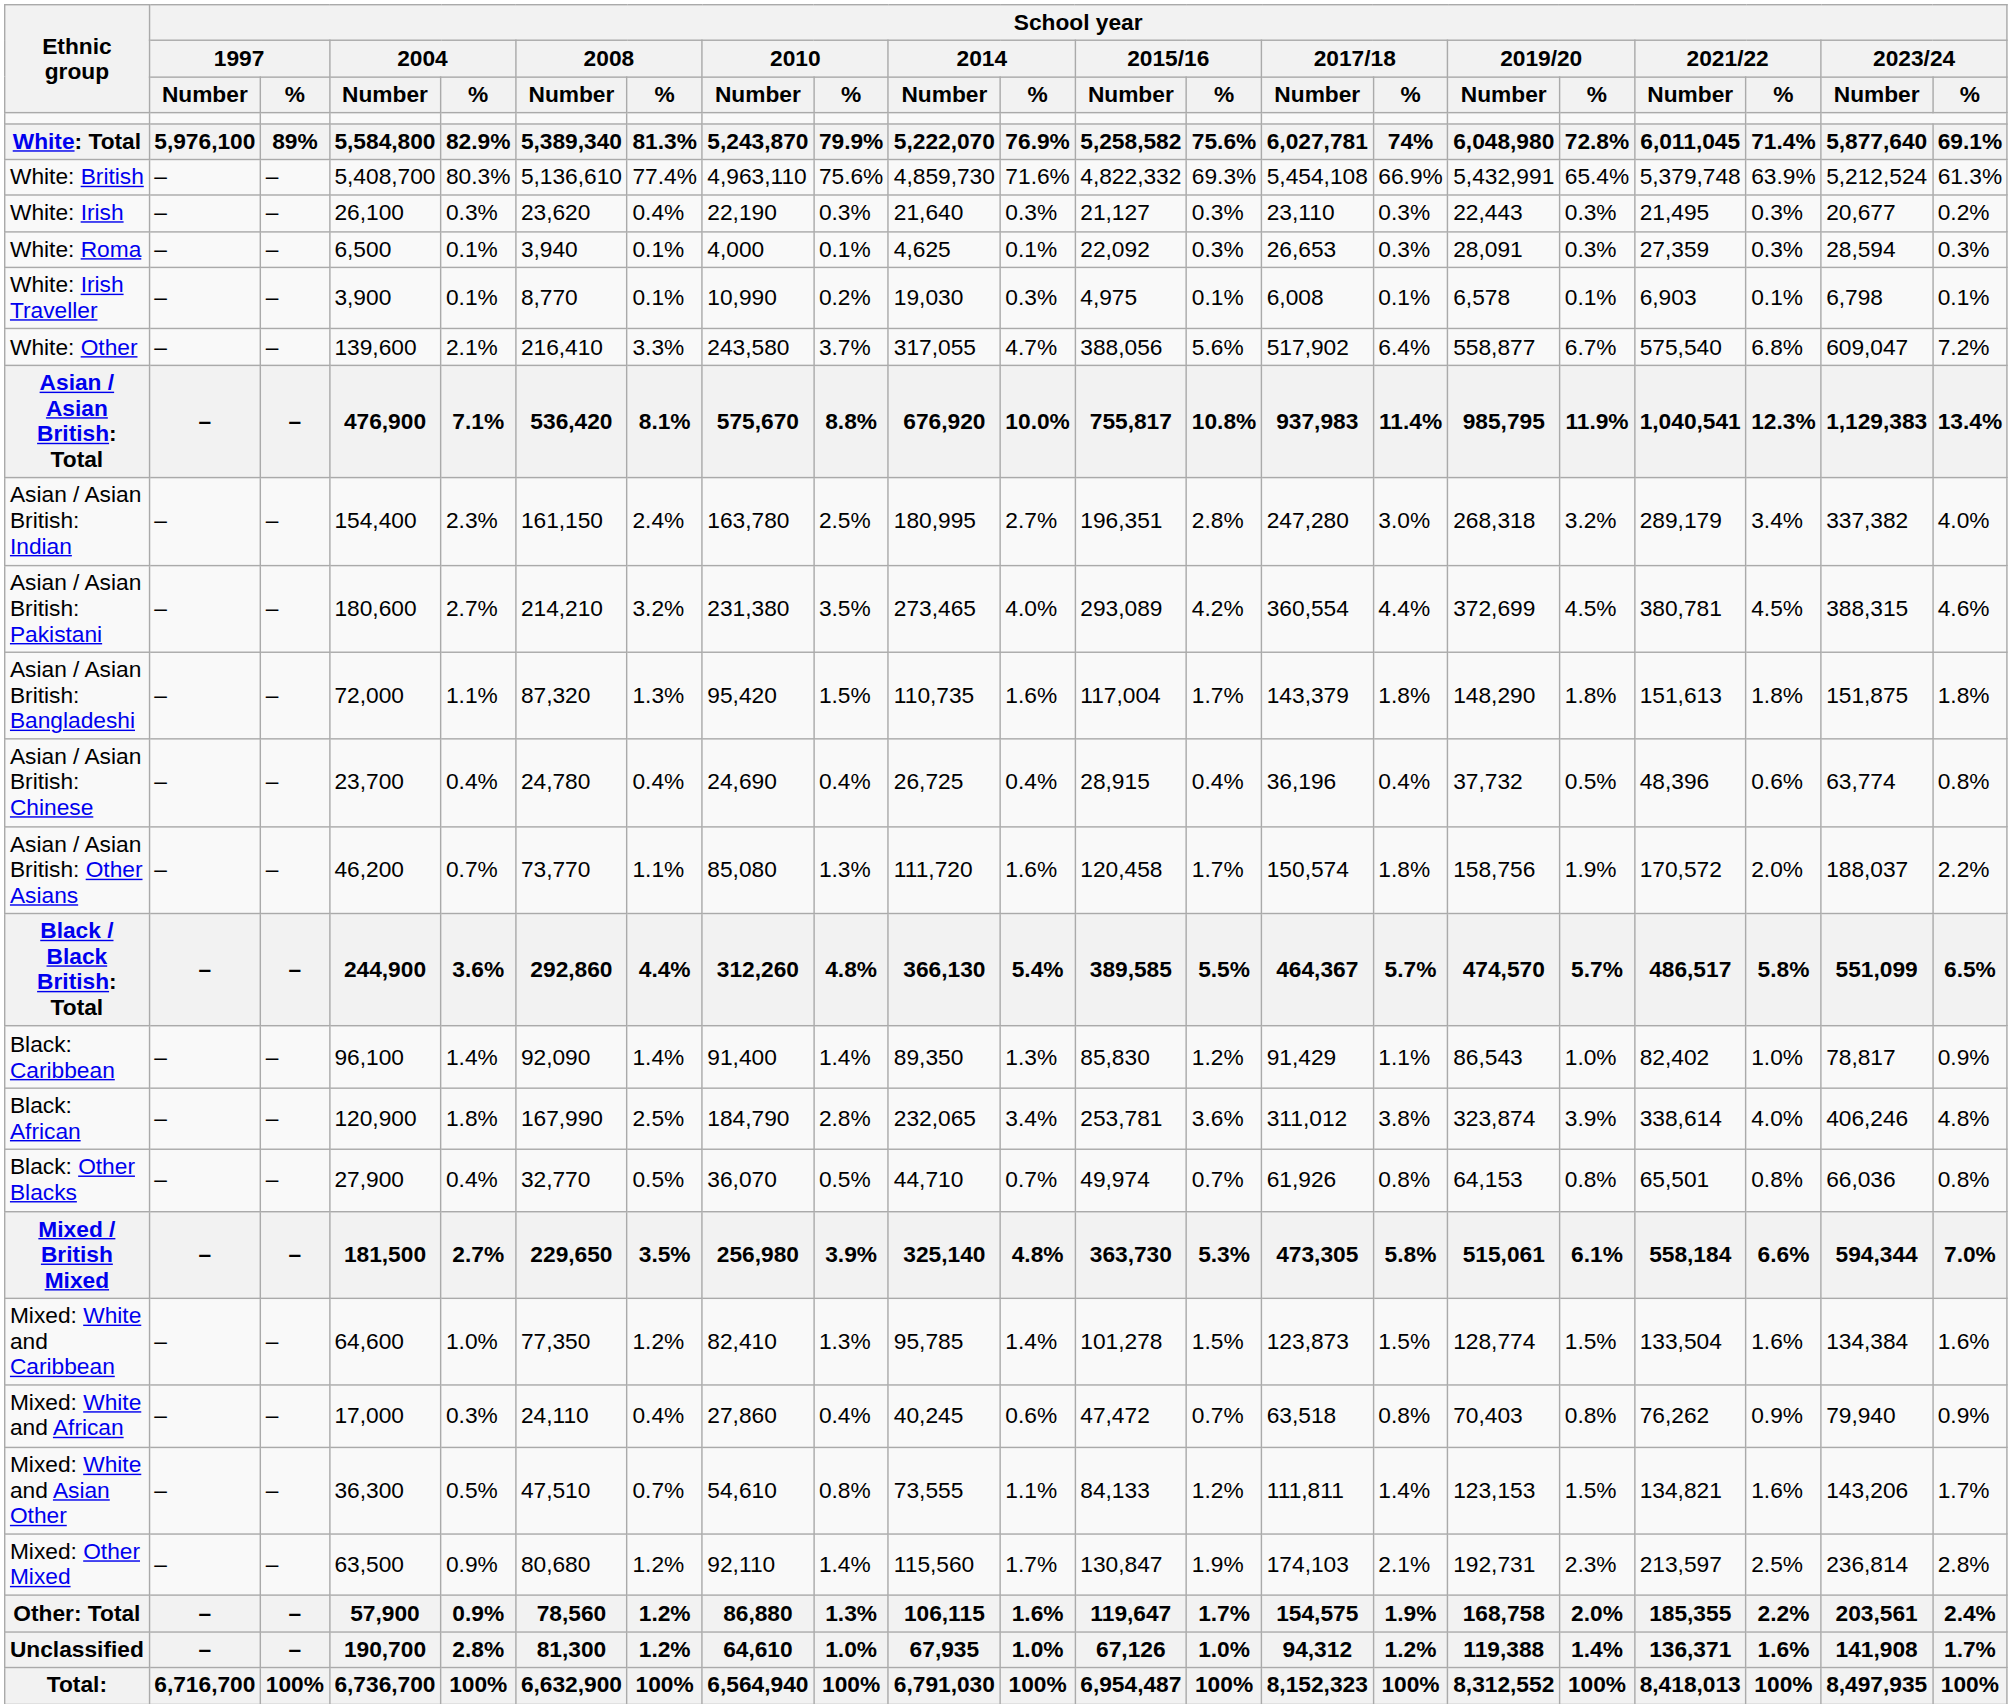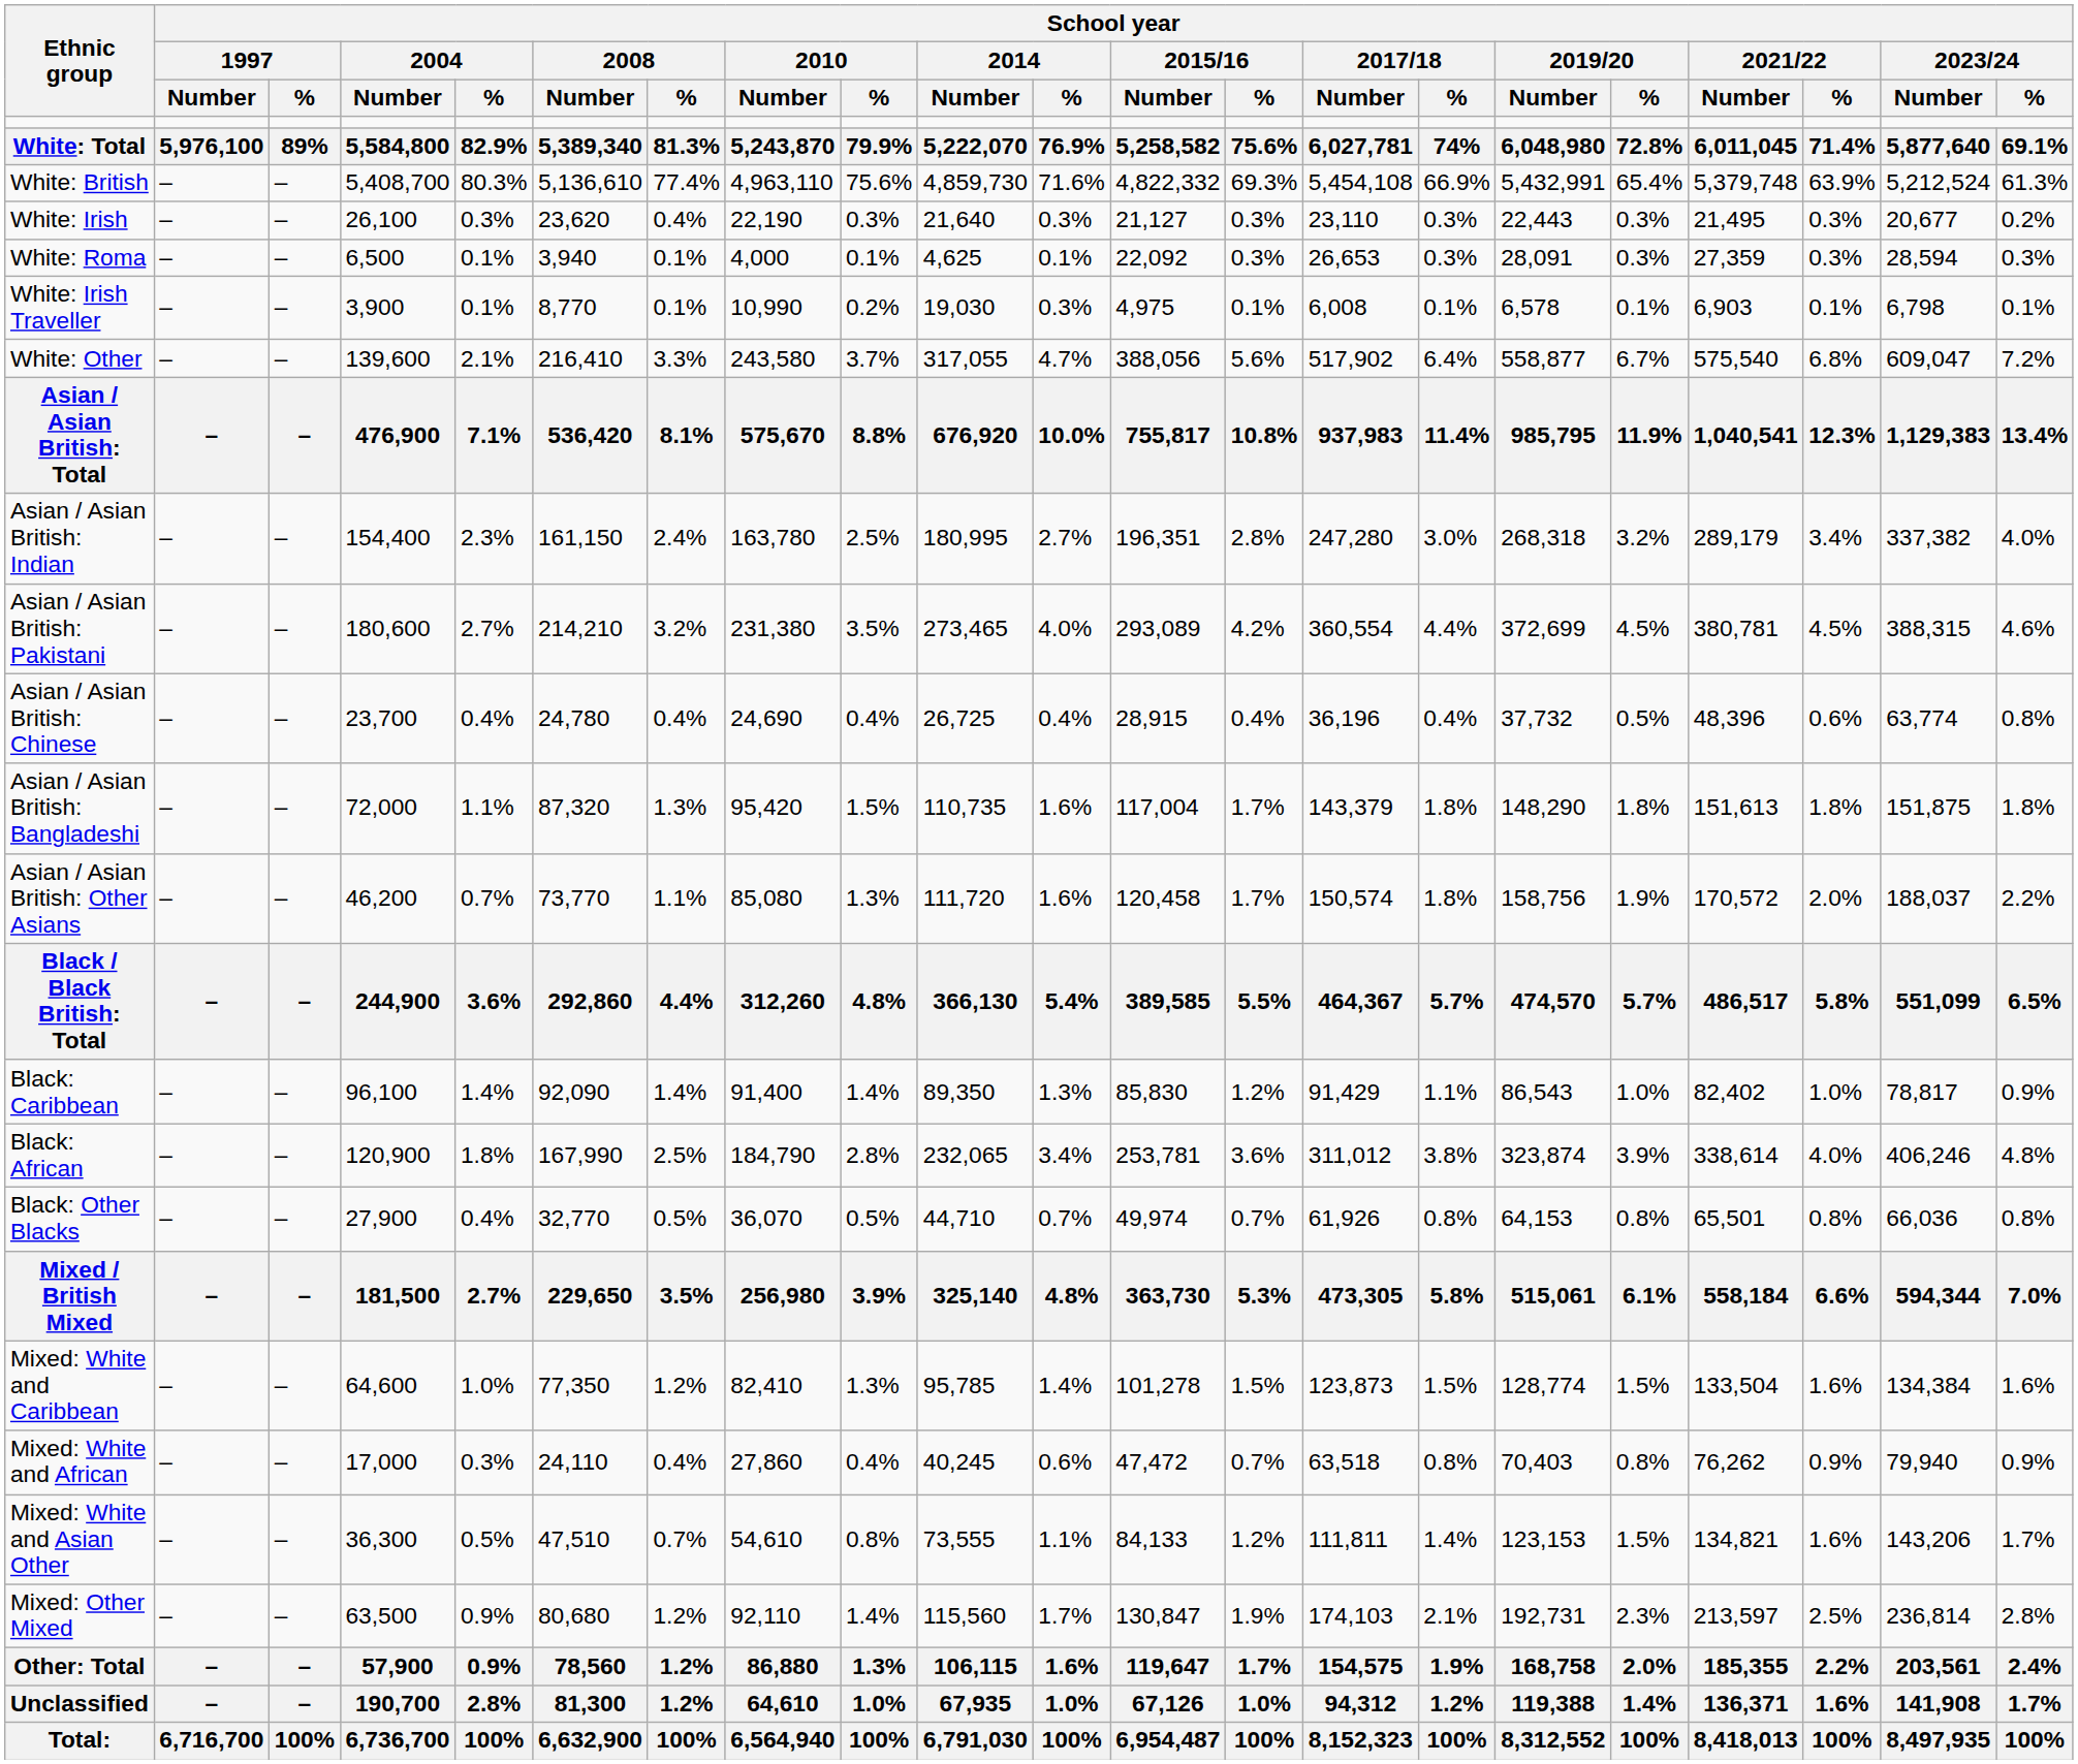rows swapped: Asian / Asian British: Bangladeshi <-> Asian / Asian British: Chinese
